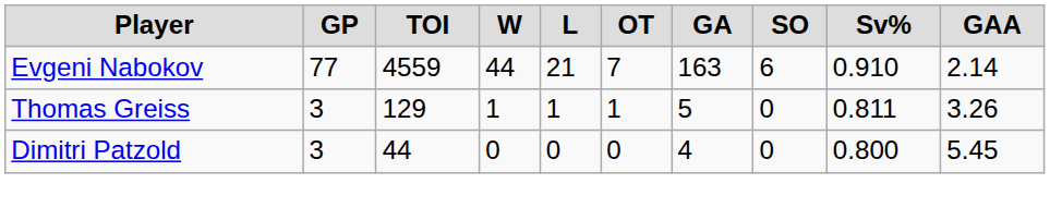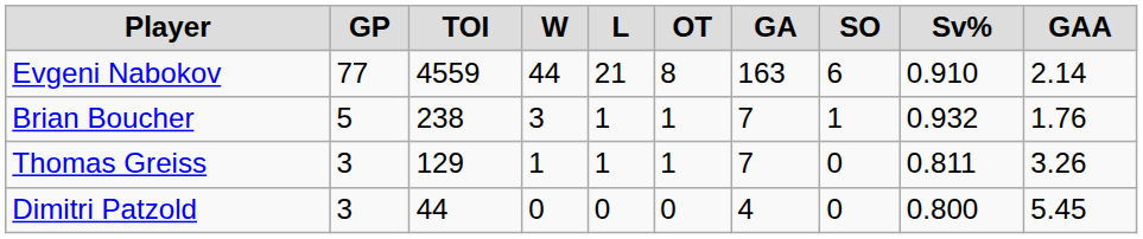Evgeni Nabokov | OT: 7 -> 8
+ row: Brian Boucher | 5 | 238 | 3 | 1 | 1 | 7 | 1 | 0.932 | 1.76
Thomas Greiss | GA: 5 -> 7
